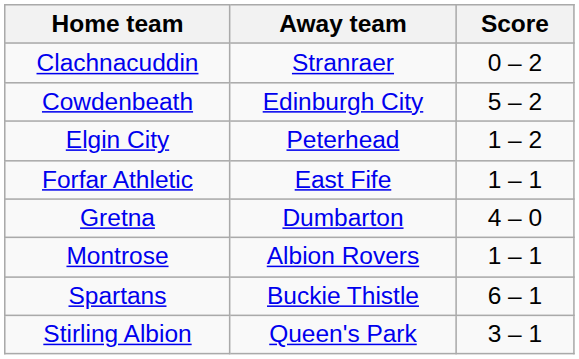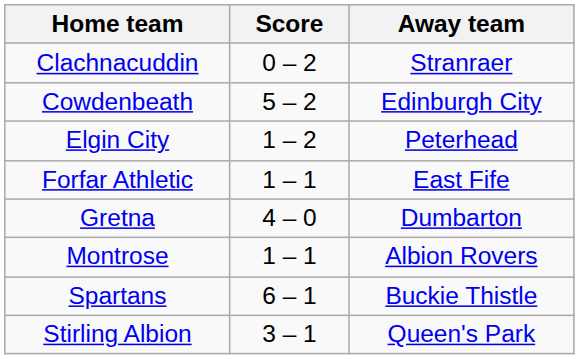columns swapped: Score <-> Away team
